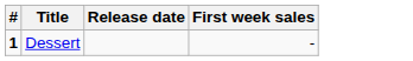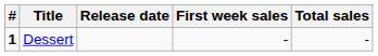+ column: Total sales | -
